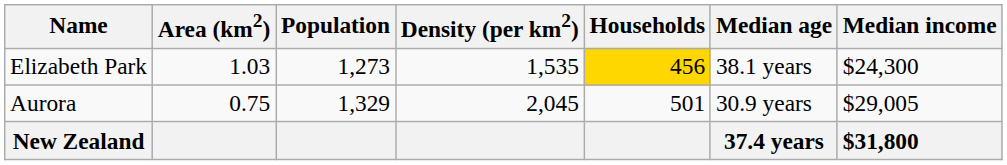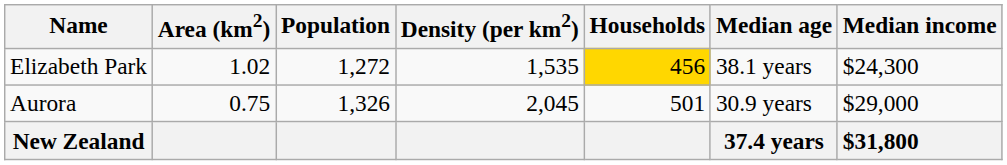Elizabeth Park | Area (km2): 1.03 -> 1.02
Elizabeth Park | Population: 1,273 -> 1,272
Aurora | Population: 1,329 -> 1,326
Aurora | Median income: $29,005 -> $29,000
